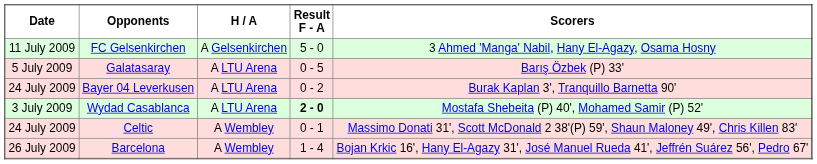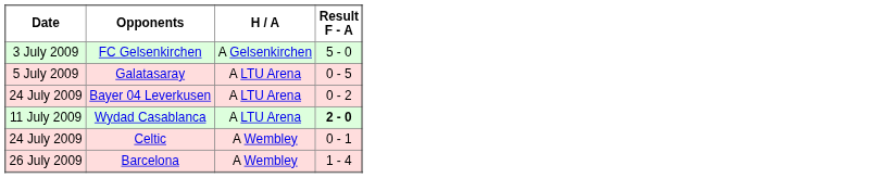- column: Scorers | 3 Ahmed 'Manga' Nabil, Hany El-Agazy, Osama Hosny | Barış Özbek (P) 33' | Burak Kaplan 3', Tranquillo Barnetta 90' | Mostafa Shebeita (P) 40', Mohamed Samir (P) 52' | Massimo Donati 31', Scott McDonald 2 38'(P) 59', Shaun Maloney 49', Chris Killen 83' | Bojan Krkic 16', Hany El-Agazy 31', José Manuel Rueda 41', Jeffrén Suárez 56', Pedro 67'
FC Gelsenkirchen | Date: 11 July 2009 -> 3 July 2009
Wydad Casablanca | Date: 3 July 2009 -> 11 July 2009
